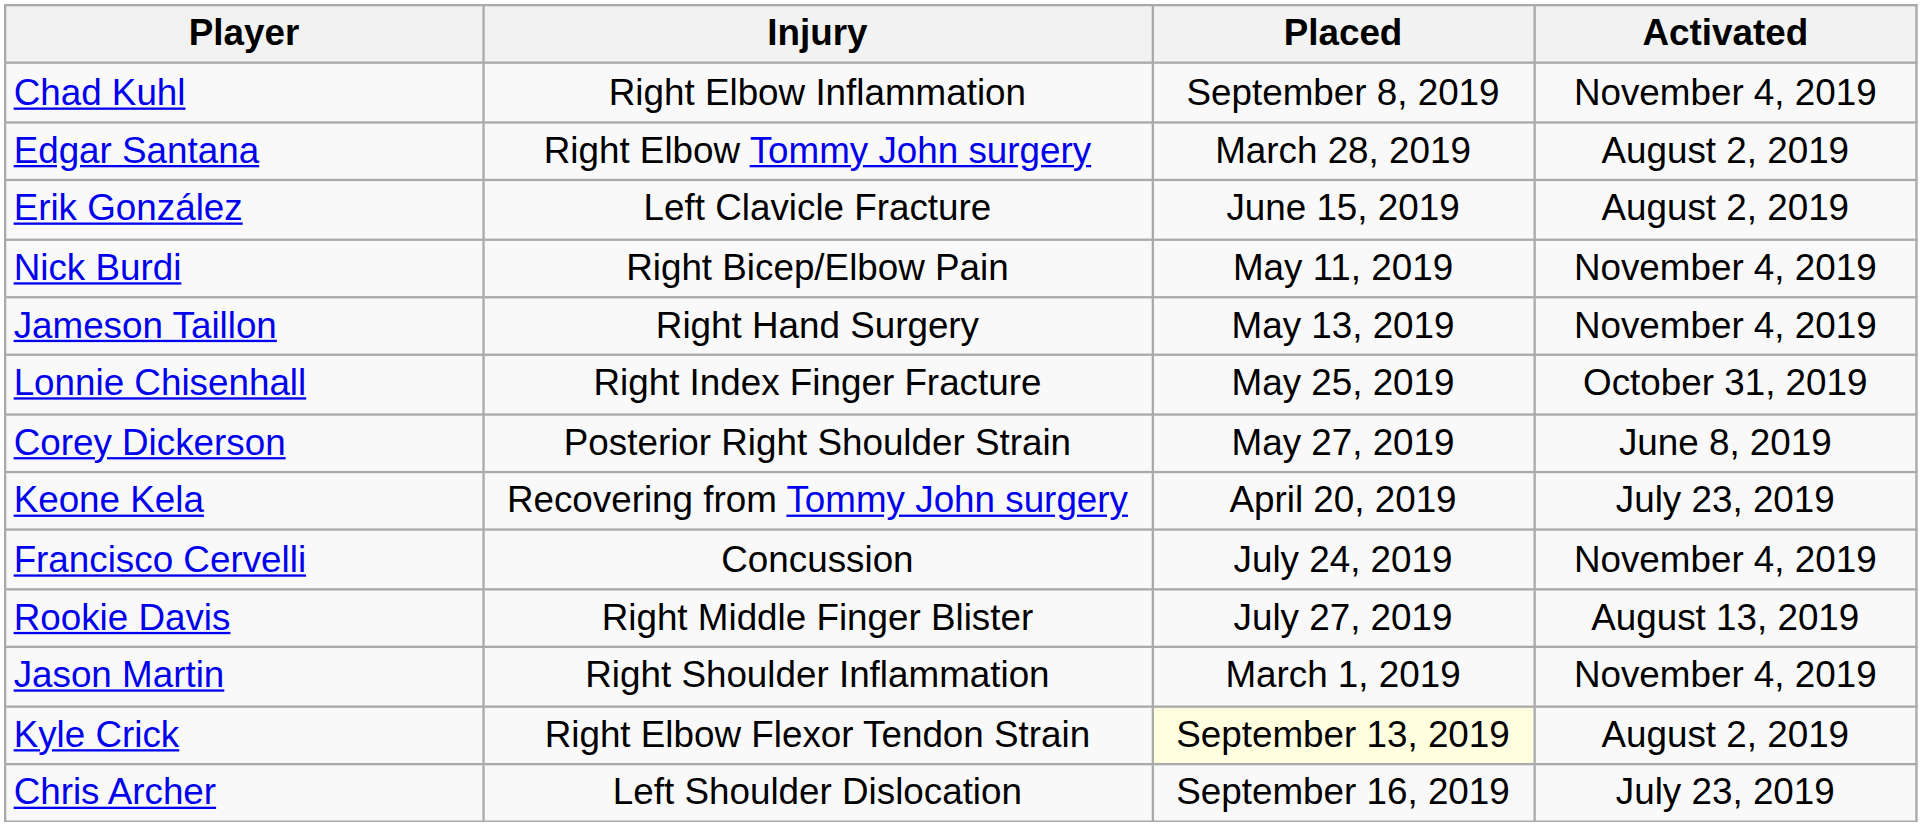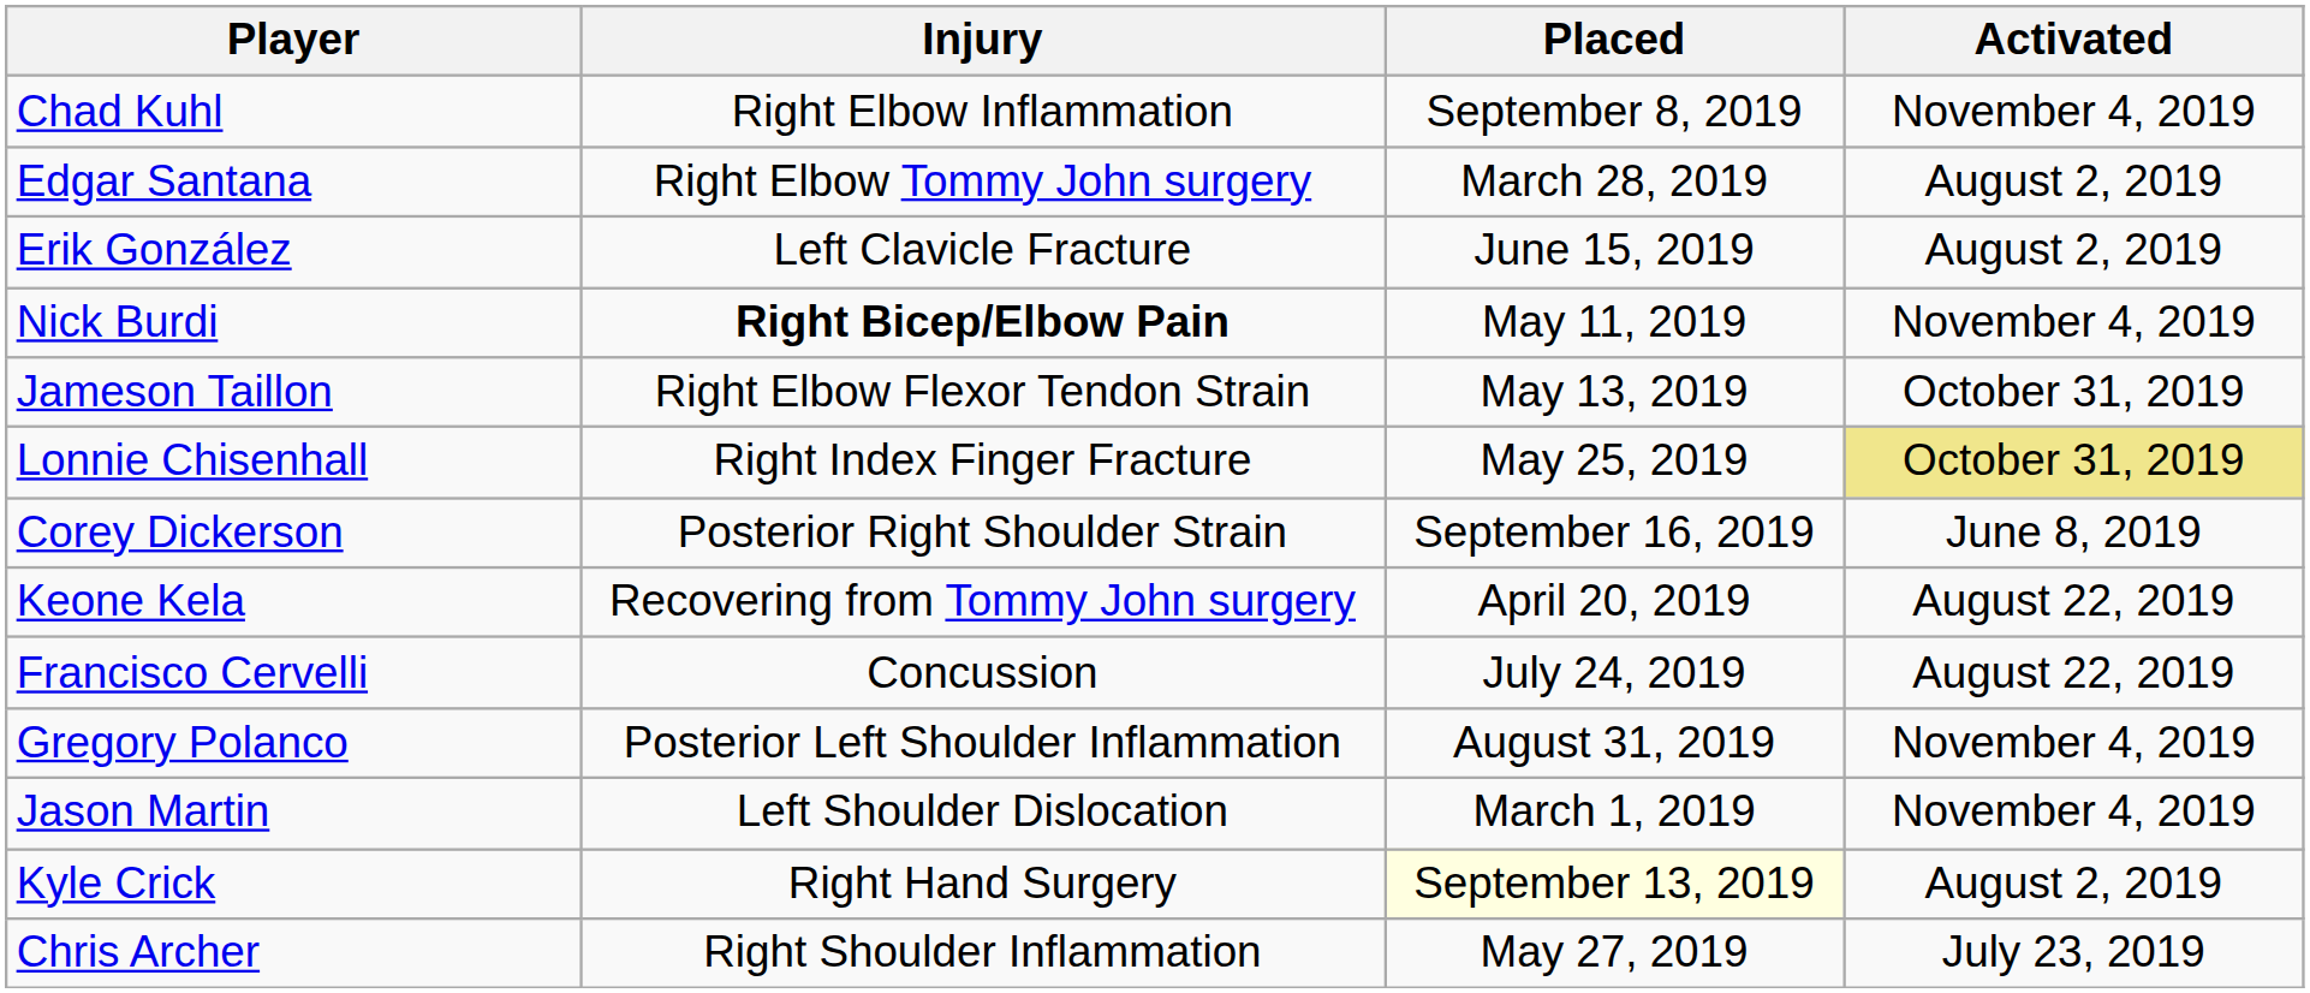Nick Burdi | Injury: normal -> bold
Jameson Taillon | Injury: Right Hand Surgery -> Right Elbow Flexor Tendon Strain
Jameson Taillon | Activated: November 4, 2019 -> October 31, 2019
Lonnie Chisenhall | Activated: no background -> khaki background
Corey Dickerson | Placed: May 27, 2019 -> September 16, 2019
Keone Kela | Activated: July 23, 2019 -> August 22, 2019
Francisco Cervelli | Activated: November 4, 2019 -> August 22, 2019
- row: Rookie Davis | Right Middle Finger Blister | July 27, 2019 | August 13, 2019
+ row: Gregory Polanco | Posterior Left Shoulder Inflammation | August 31, 2019 | November 4, 2019
Jason Martin | Injury: Right Shoulder Inflammation -> Left Shoulder Dislocation
Kyle Crick | Injury: Right Elbow Flexor Tendon Strain -> Right Hand Surgery
Chris Archer | Injury: Left Shoulder Dislocation -> Right Shoulder Inflammation
Chris Archer | Placed: September 16, 2019 -> May 27, 2019
